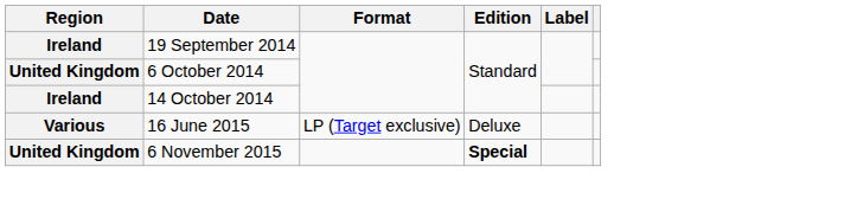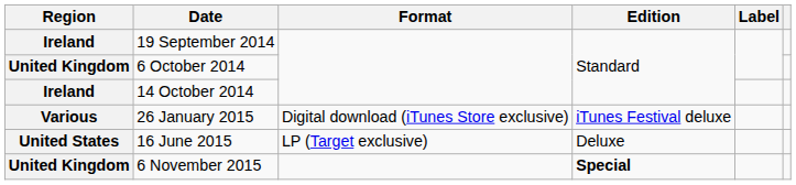+ row: Various | 26 January 2015 | Digital download (iTunes Store exclusive) | iTunes Festival deluxe
16 June 2015 | Region: Various -> United States
